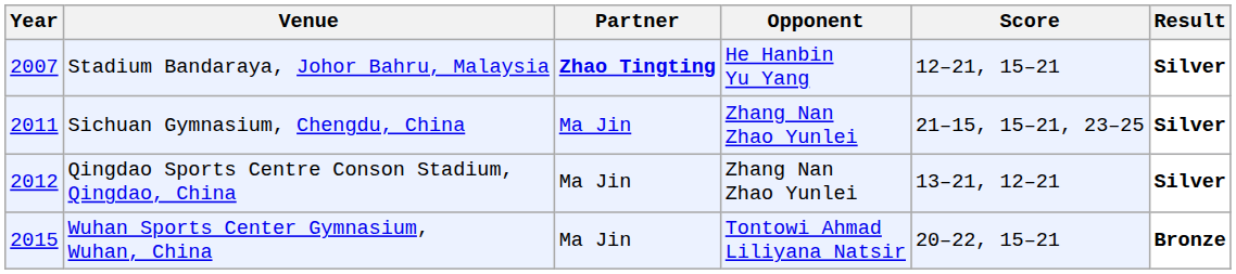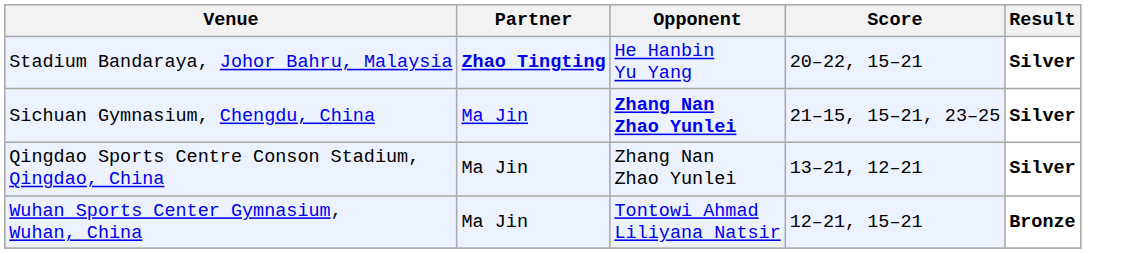- column: Year | 2007 | 2011 | 2012 | 2015
Stadium Bandaraya, Johor Bahru, Malaysia | Score: 12–21, 15–21 -> 20–22, 15–21
Sichuan Gymnasium, Chengdu, China | Opponent: normal -> bold
Wuhan Sports Center Gymnasium, Wuhan, China | Score: 20–22, 15–21 -> 12–21, 15–21
